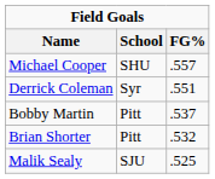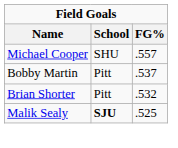- row: Derrick Coleman | Syr | .551
Malik Sealy | School: normal -> bold
